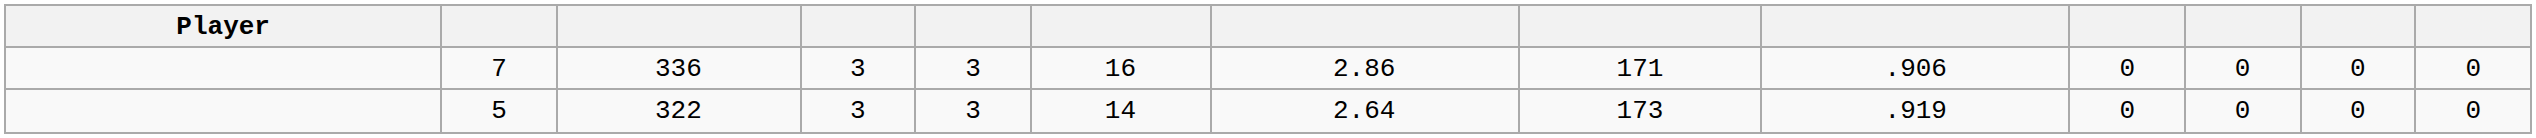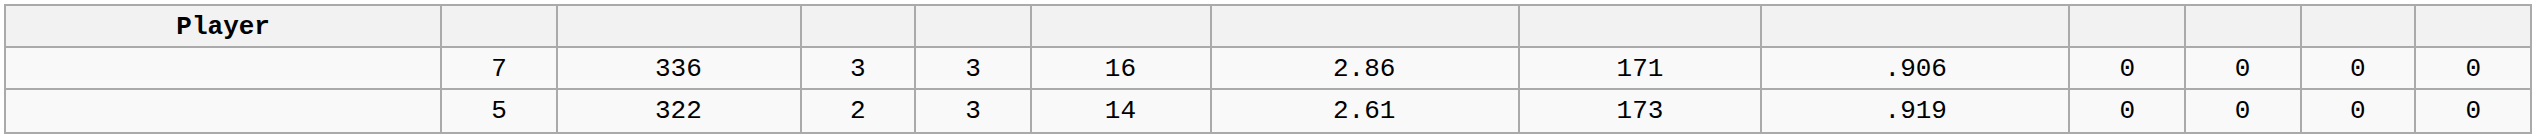322 | column 4: 3 -> 2
322 | column 7: 2.64 -> 2.61
